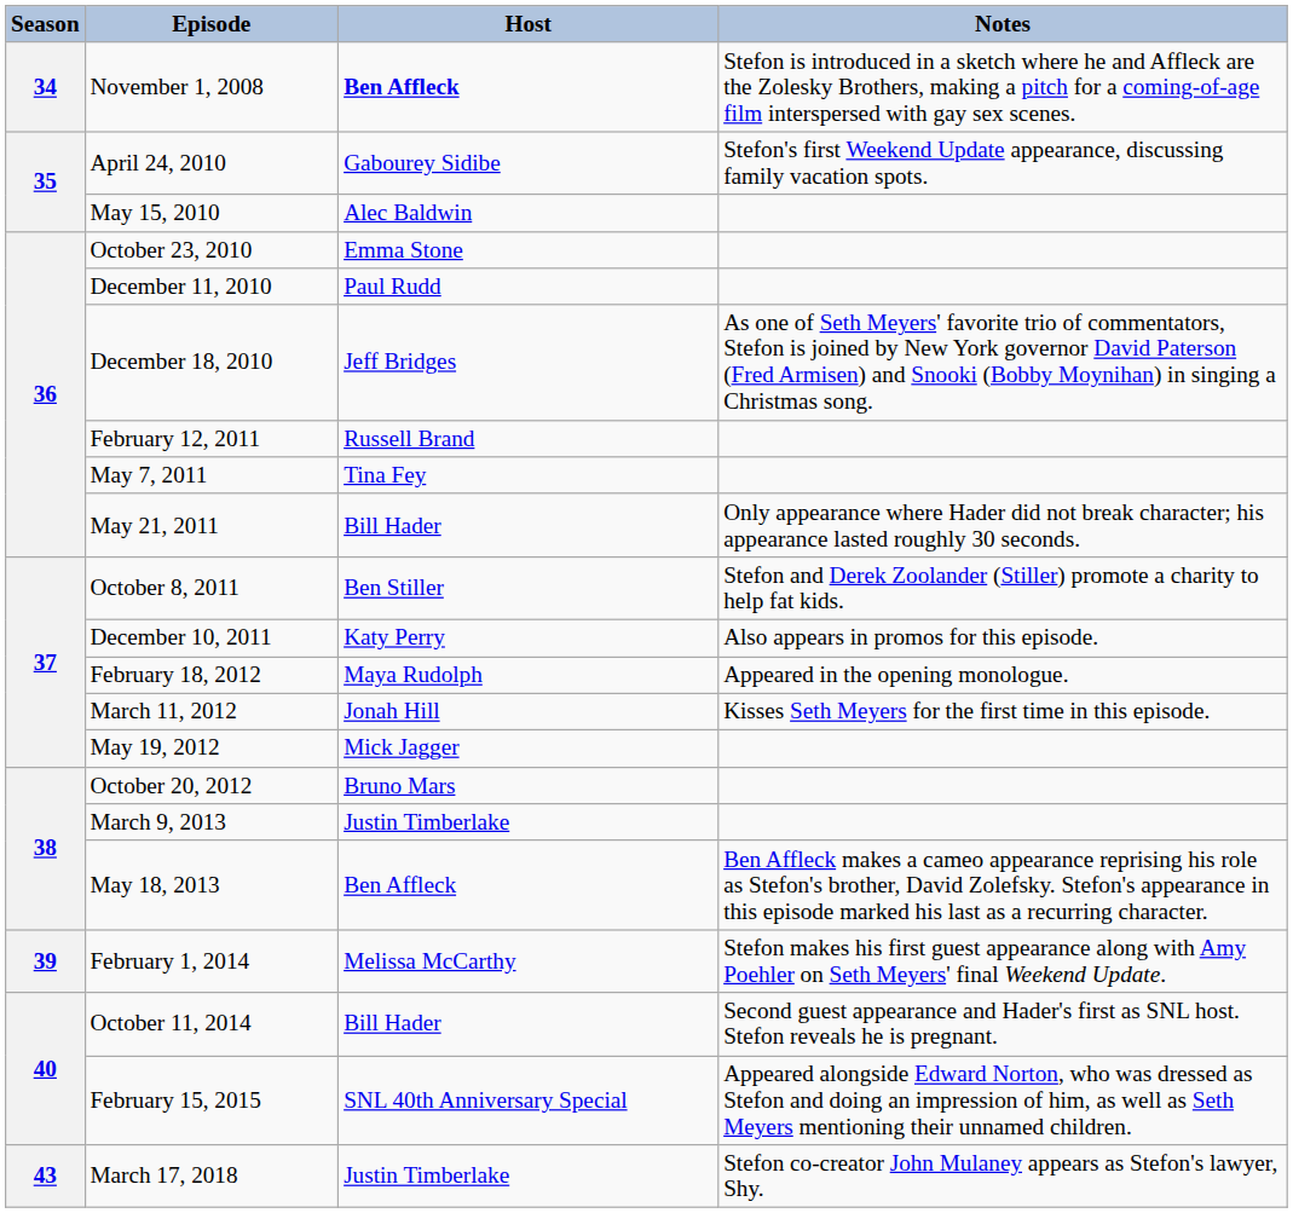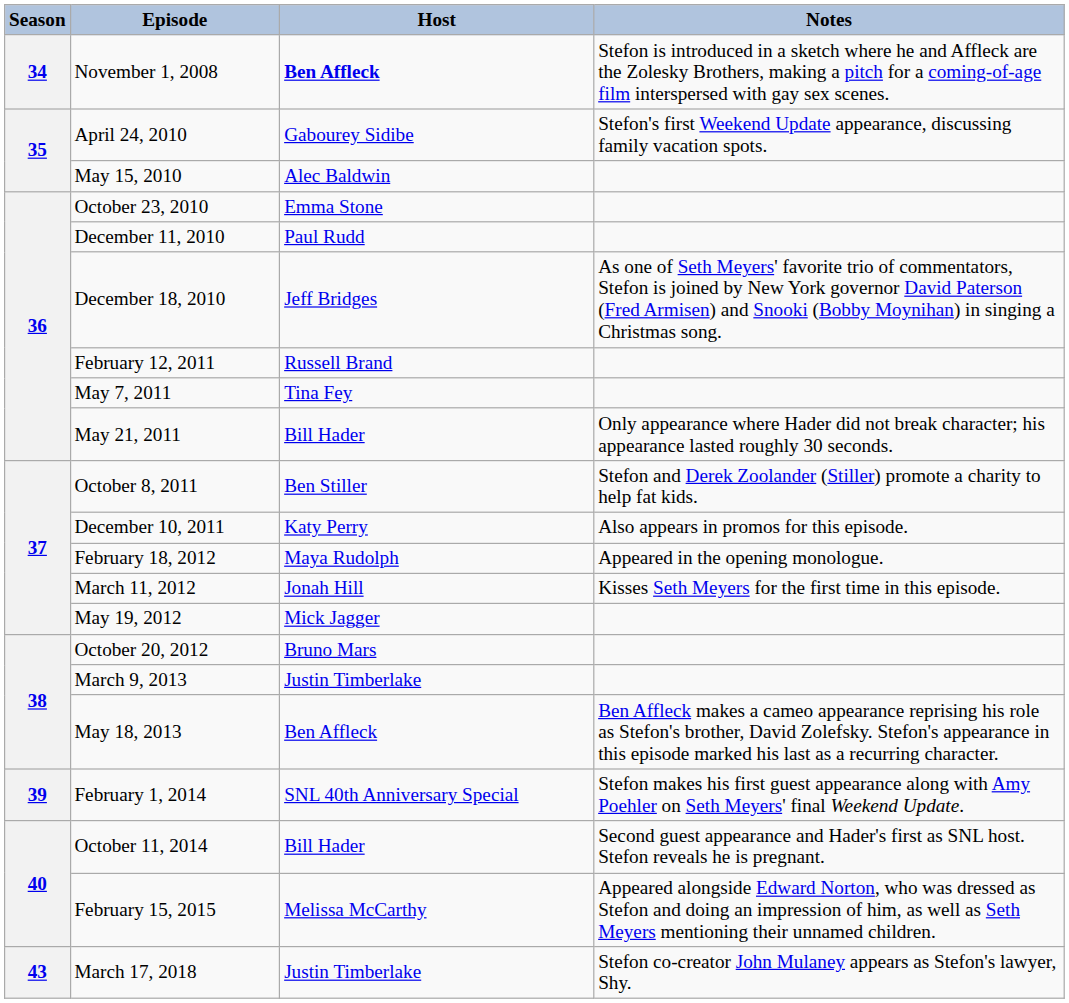February 1, 2014 | Host: Melissa McCarthy -> SNL 40th Anniversary Special
February 15, 2015 | Host: SNL 40th Anniversary Special -> Melissa McCarthy
